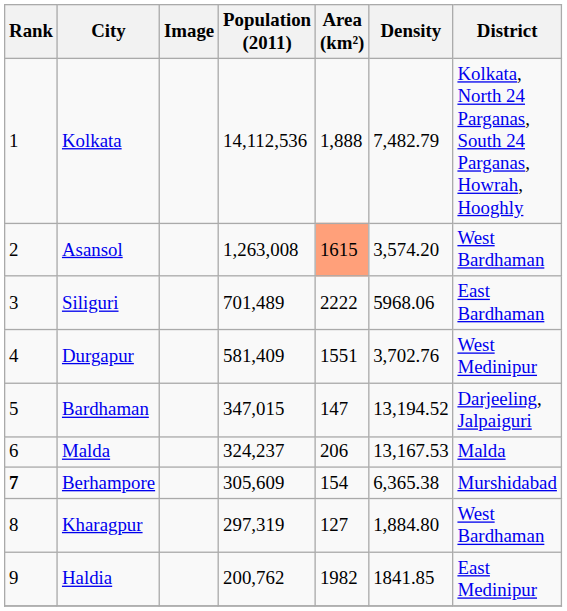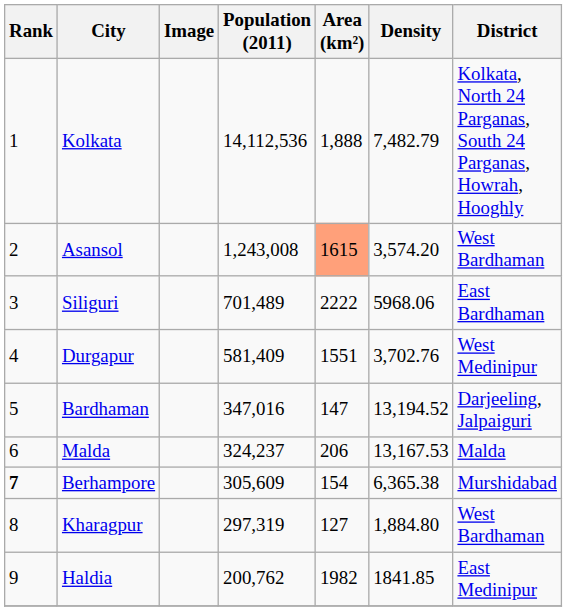Asansol | Population (2011): 1,263,008 -> 1,243,008
Bardhaman | Population (2011): 347,015 -> 347,016
